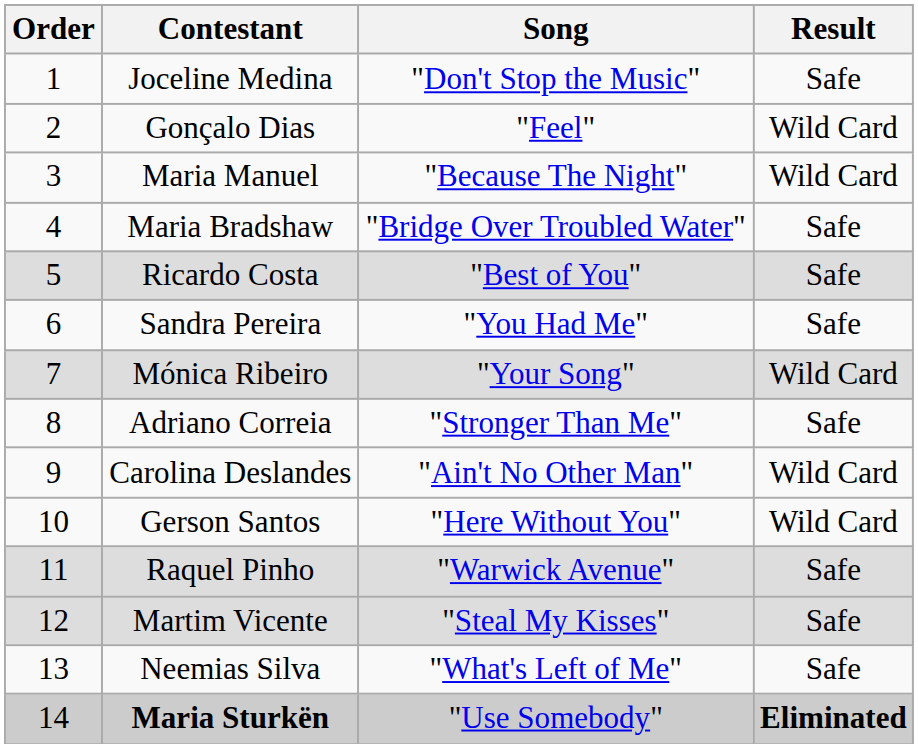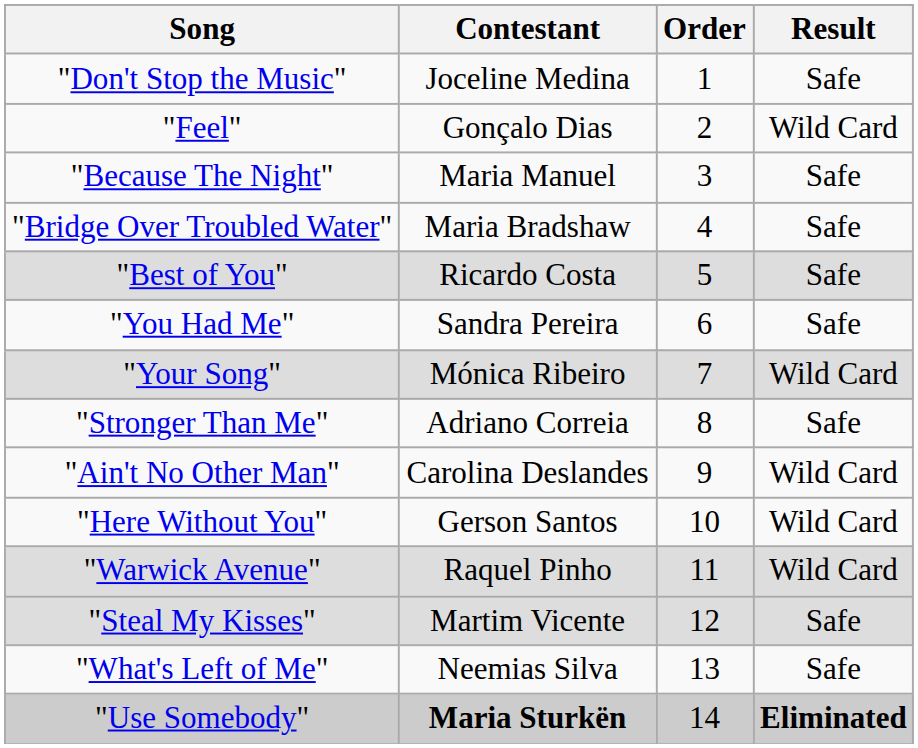columns swapped: Order <-> Song
Maria Manuel | Result: Wild Card -> Safe
Raquel Pinho | Result: Safe -> Wild Card
